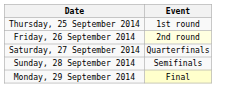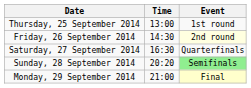+ column: Time | 13:00 | 14:30 | 16:30 | 20:20 | 21:00
Sunday, 28 September 2014 | Event: no background -> lightgreen background
